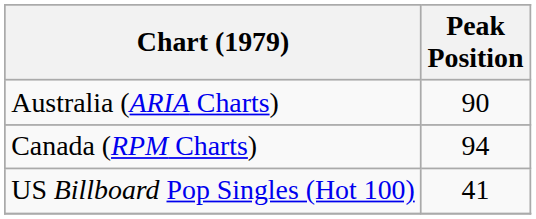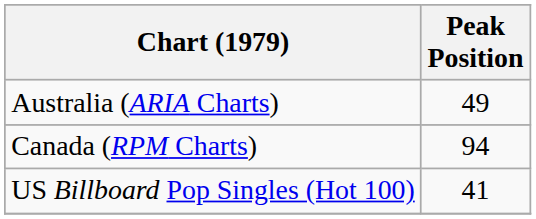Australia (ARIA Charts) | Peak Position: 90 -> 49
